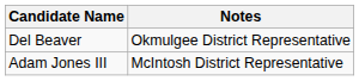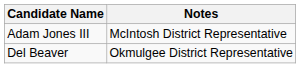rows swapped: Del Beaver <-> Adam Jones III
